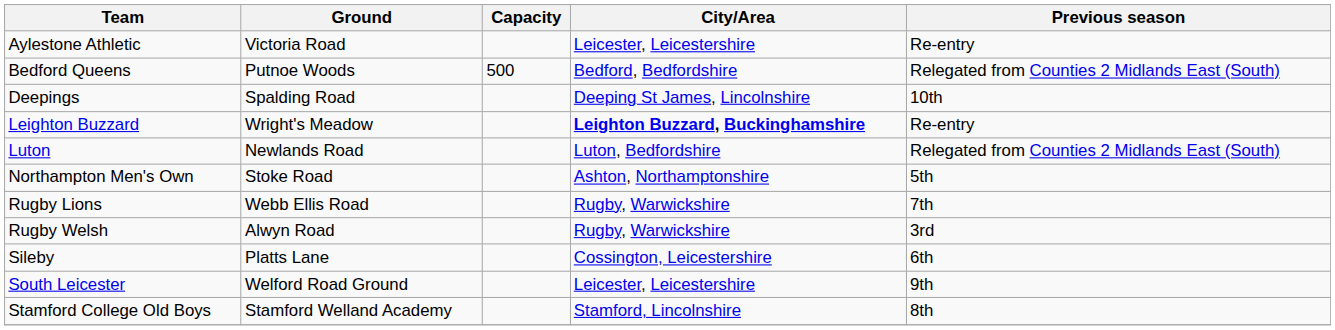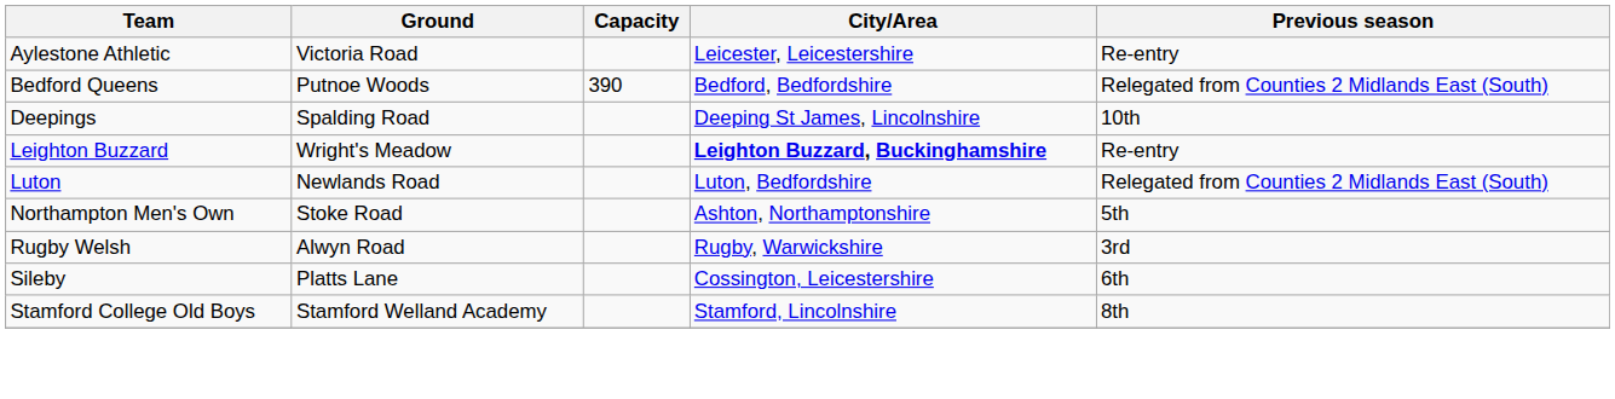Bedford Queens | Capacity: 500 -> 390
- row: Rugby Lions | Webb Ellis Road | Rugby, Warwickshire | 7th
- row: South Leicester | Welford Road Ground | Leicester, Leicestershire | 9th
